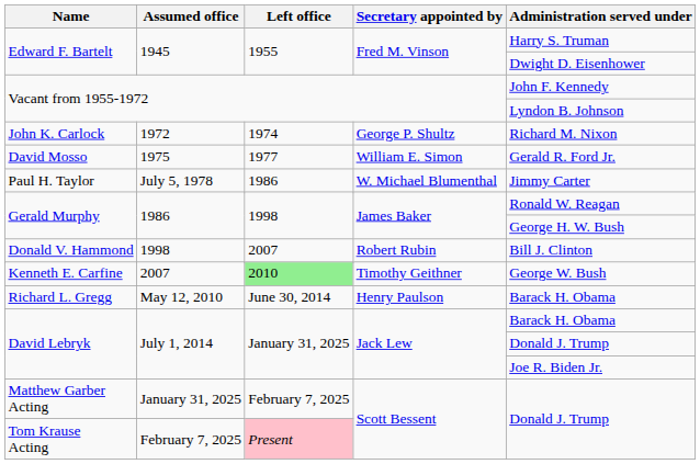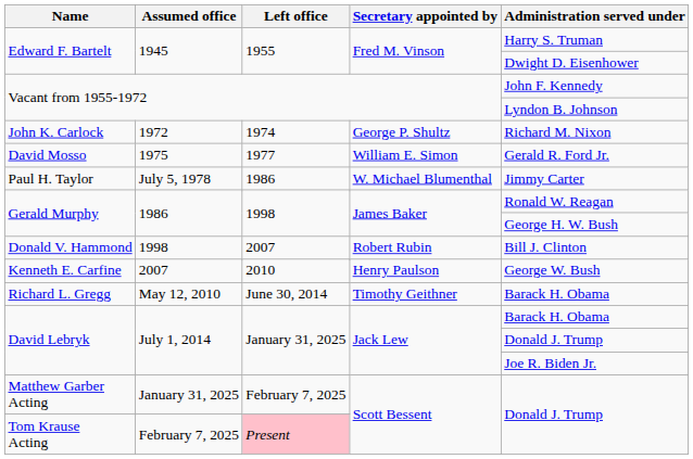Kenneth E. Carfine | Left office: lightgreen background -> no background
Kenneth E. Carfine | Secretary appointed by: Timothy Geithner -> Henry Paulson
Richard L. Gregg | Secretary appointed by: Henry Paulson -> Timothy Geithner
